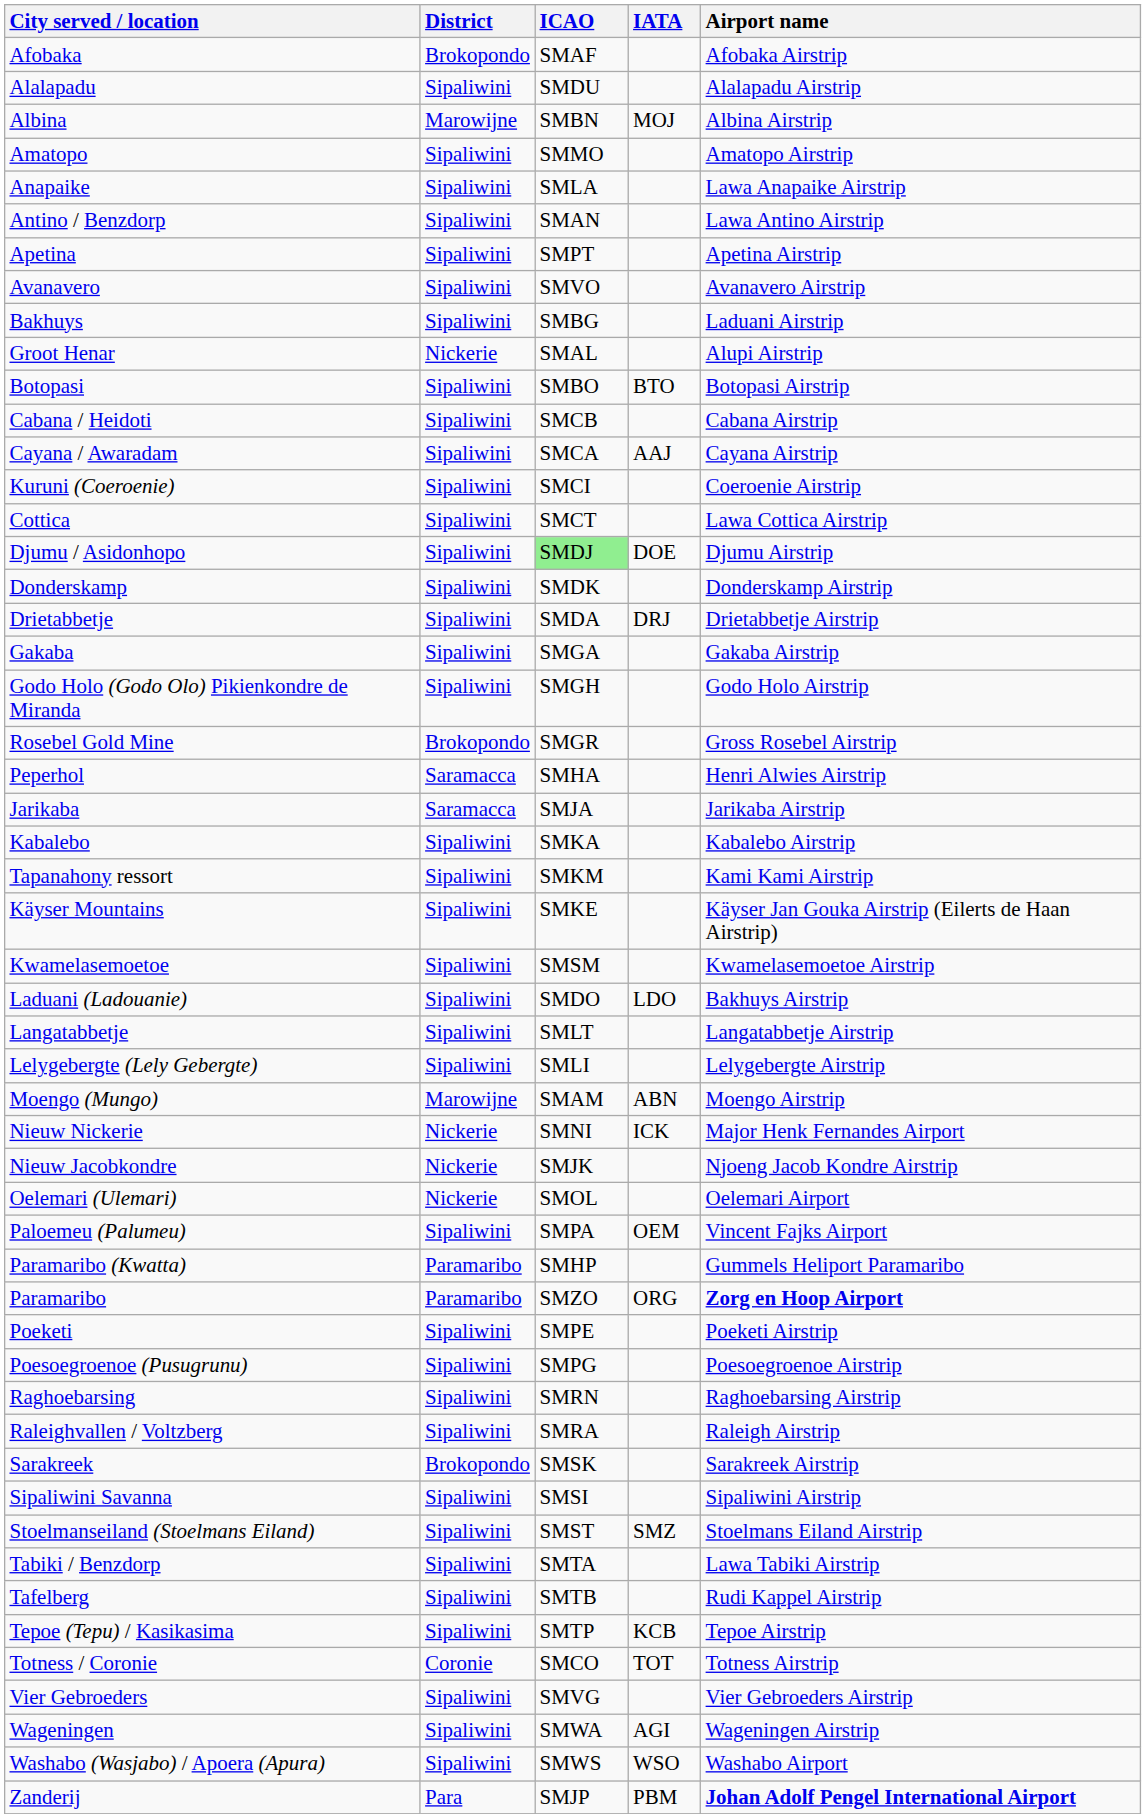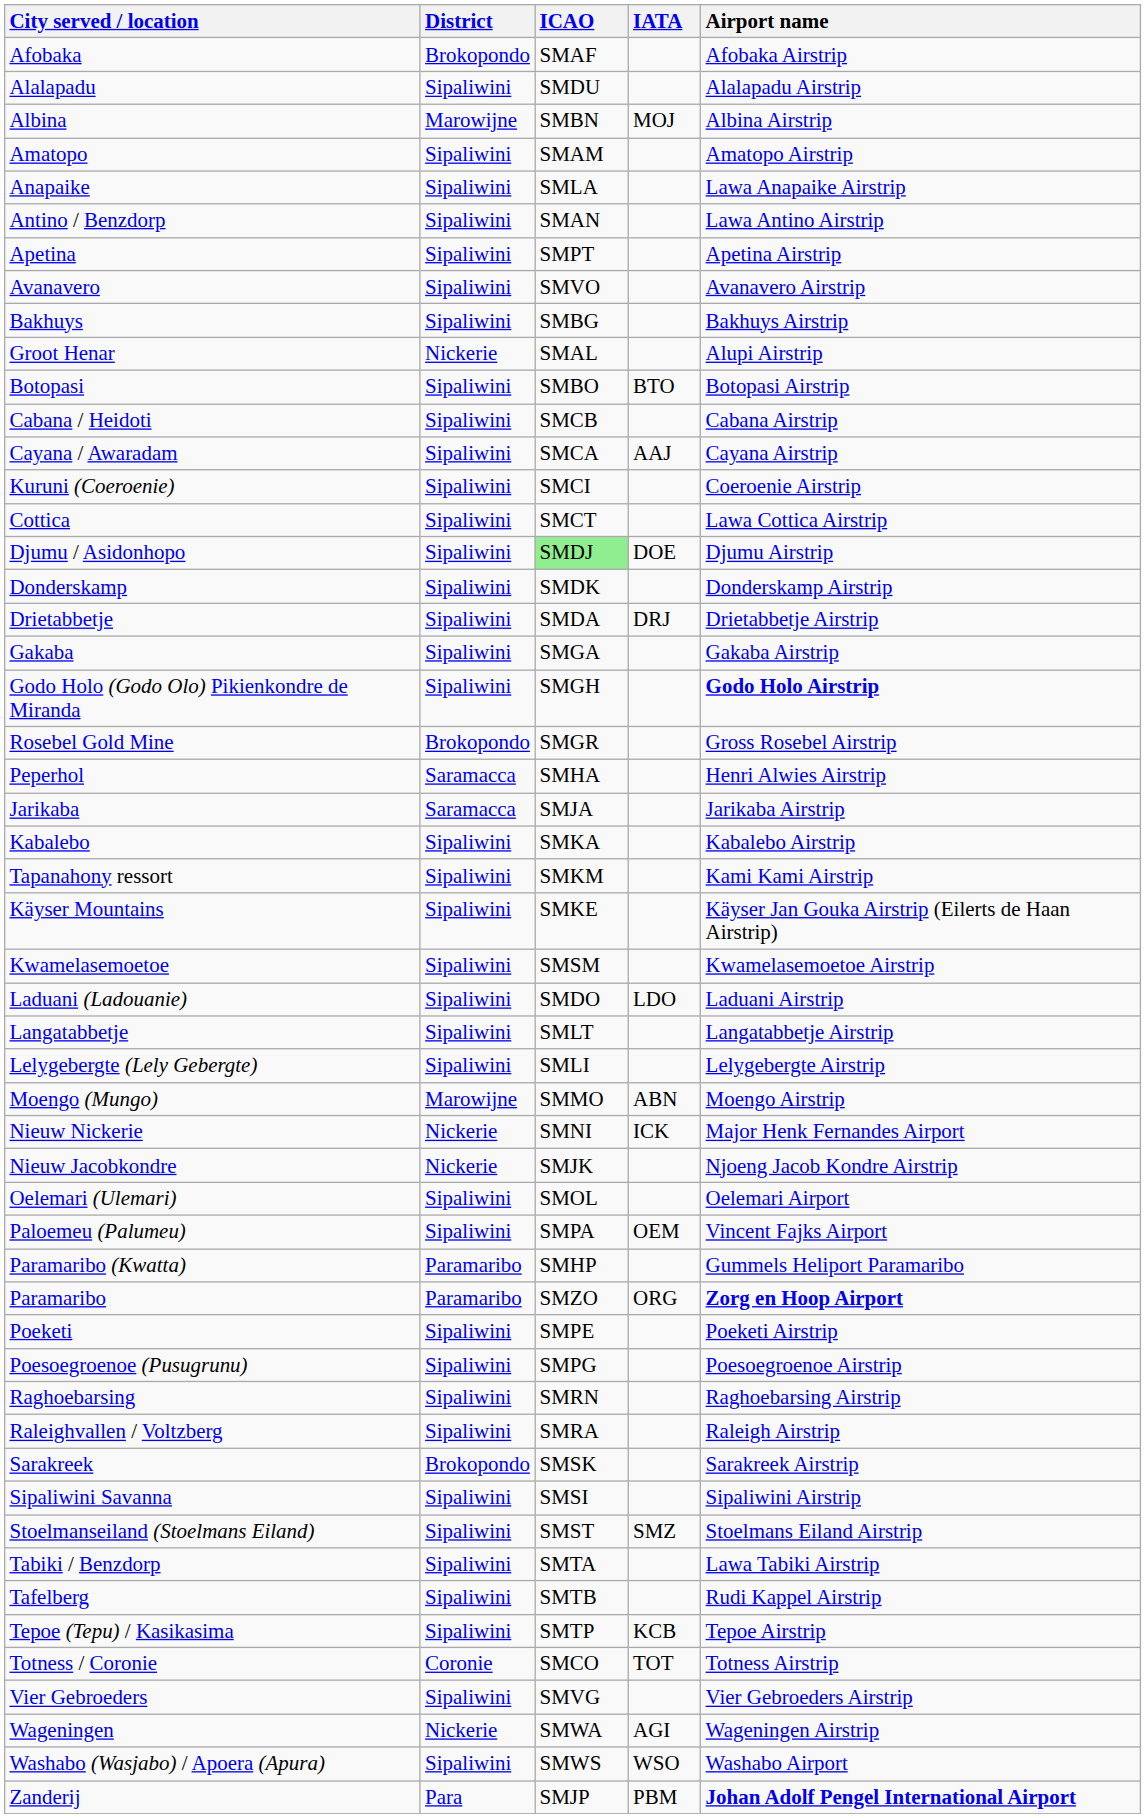Amatopo | ICAO: SMMO -> SMAM
Bakhuys | Airport name: Laduani Airstrip -> Bakhuys Airstrip
Godo Holo (Godo Olo) Pikienkondre de Miranda | Airport name: normal -> bold
Laduani (Ladouanie) | Airport name: Bakhuys Airstrip -> Laduani Airstrip
Moengo (Mungo) | ICAO: SMAM -> SMMO
Oelemari (Ulemari) | District: Nickerie -> Sipaliwini
Wageningen | District: Sipaliwini -> Nickerie
